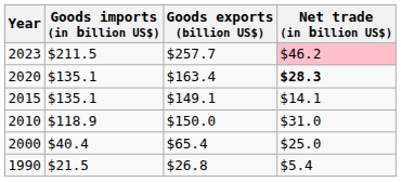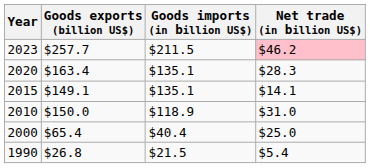columns swapped: Goods exports (billion US$) <-> Goods imports (in billion US$)
2020 | Net trade (in billion US$): bold -> normal
